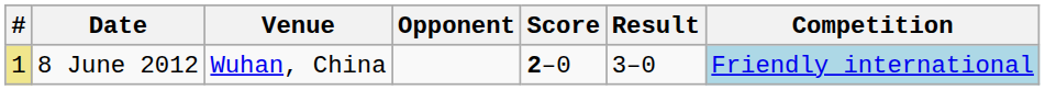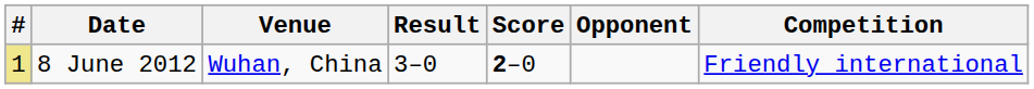columns swapped: Opponent <-> Result
8 June 2012 | Competition: lightblue background -> no background
